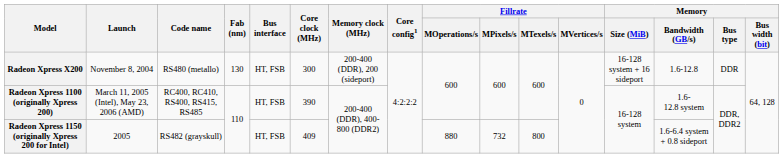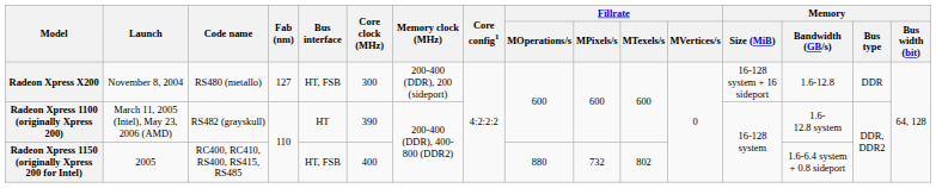Radeon Xpress X200 | Fab (nm): 130 -> 127
Radeon Xpress 1100 (originally Xpress 200) | Code name: RC400, RC410, RS400, RS415, RS485 -> RS482 (grayskull)
Radeon Xpress 1100 (originally Xpress 200) | Bus interface: HT, FSB -> HT
Radeon Xpress 1150 (originally Xpress 200 for Intel) | Code name: RS482 (grayskull) -> RC400, RC410, RS400, RS415, RS485
Radeon Xpress 1150 (originally Xpress 200 for Intel) | Core clock (MHz): 409 -> 400
Radeon Xpress 1150 (originally Xpress 200 for Intel) | Fillrate / MTexels/s: 800 -> 802
